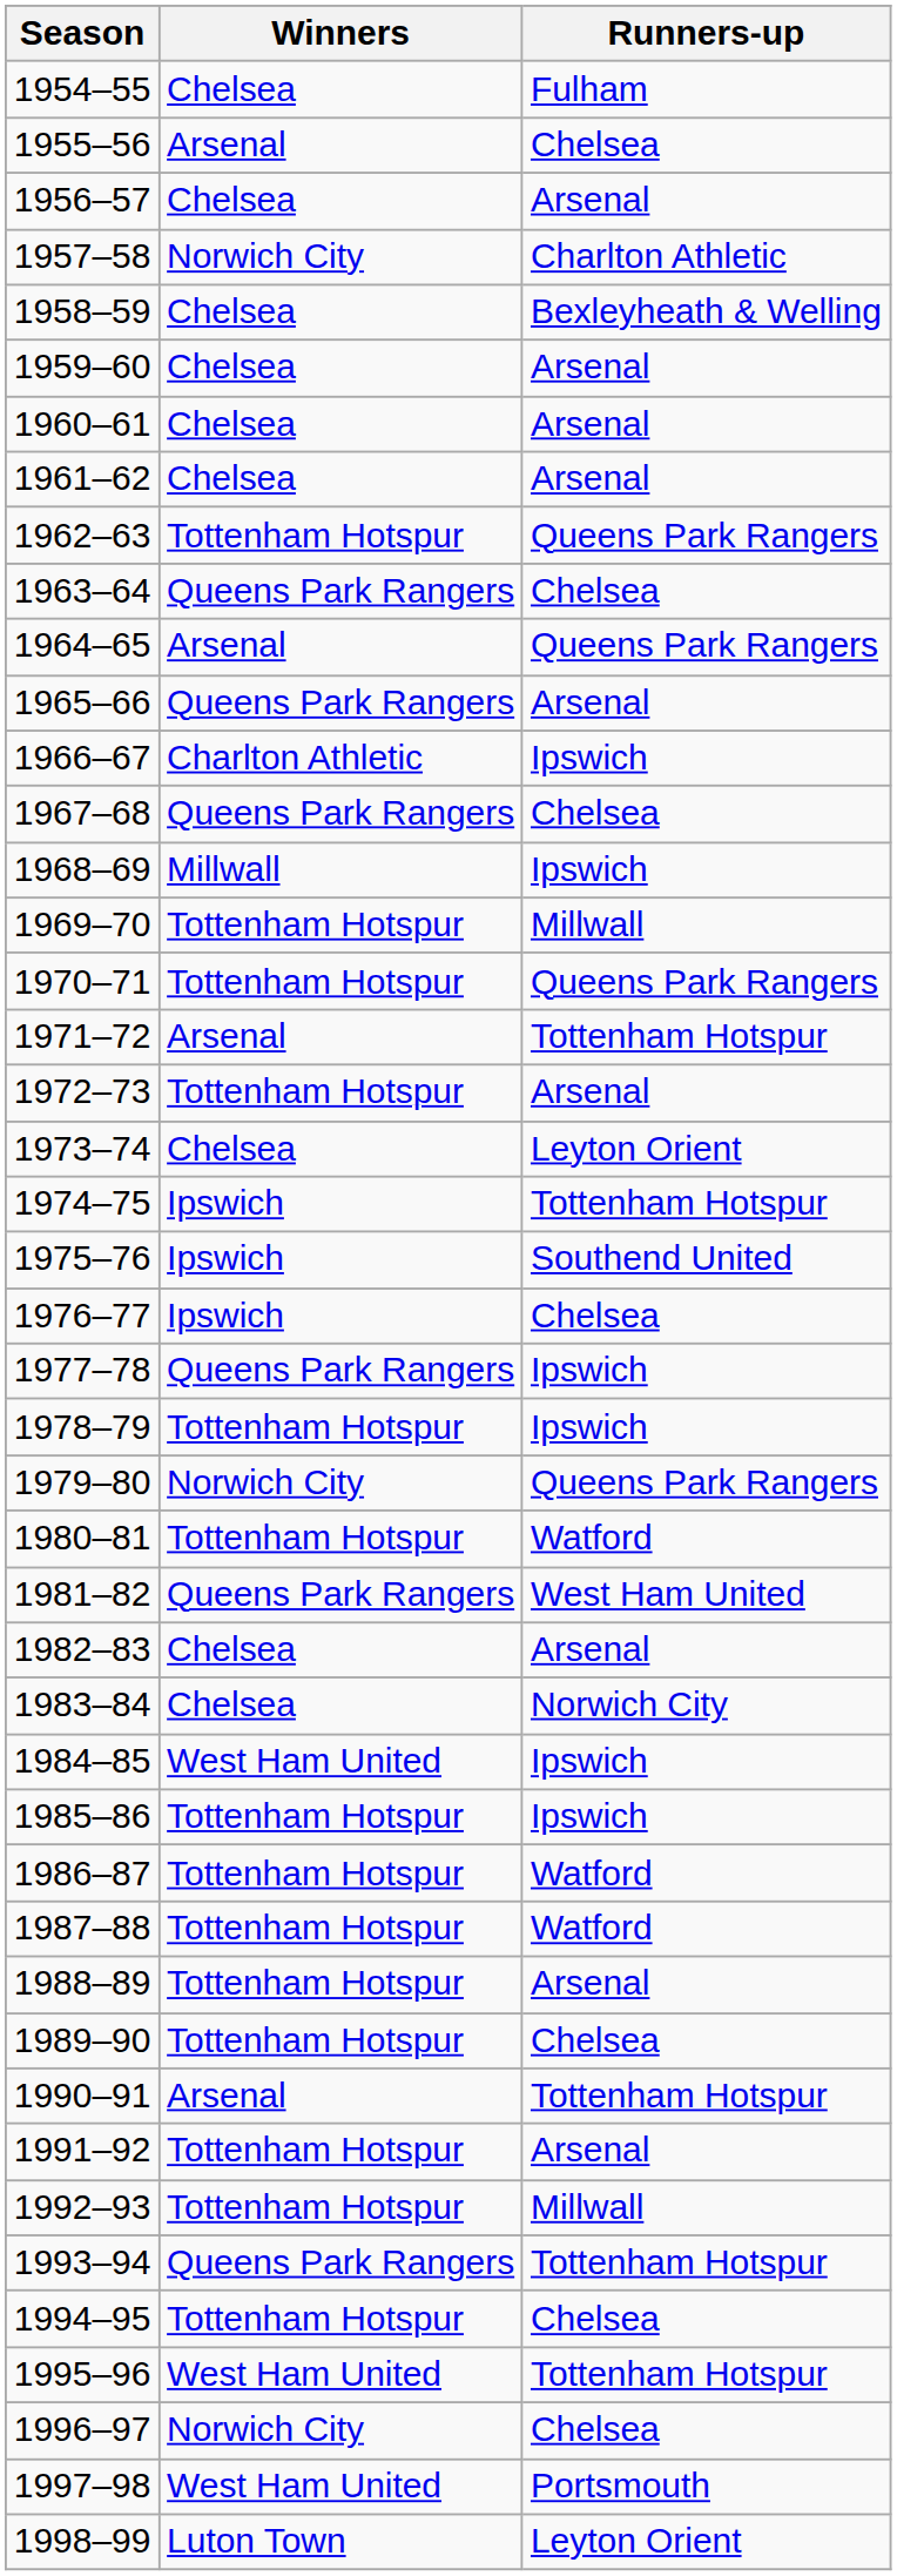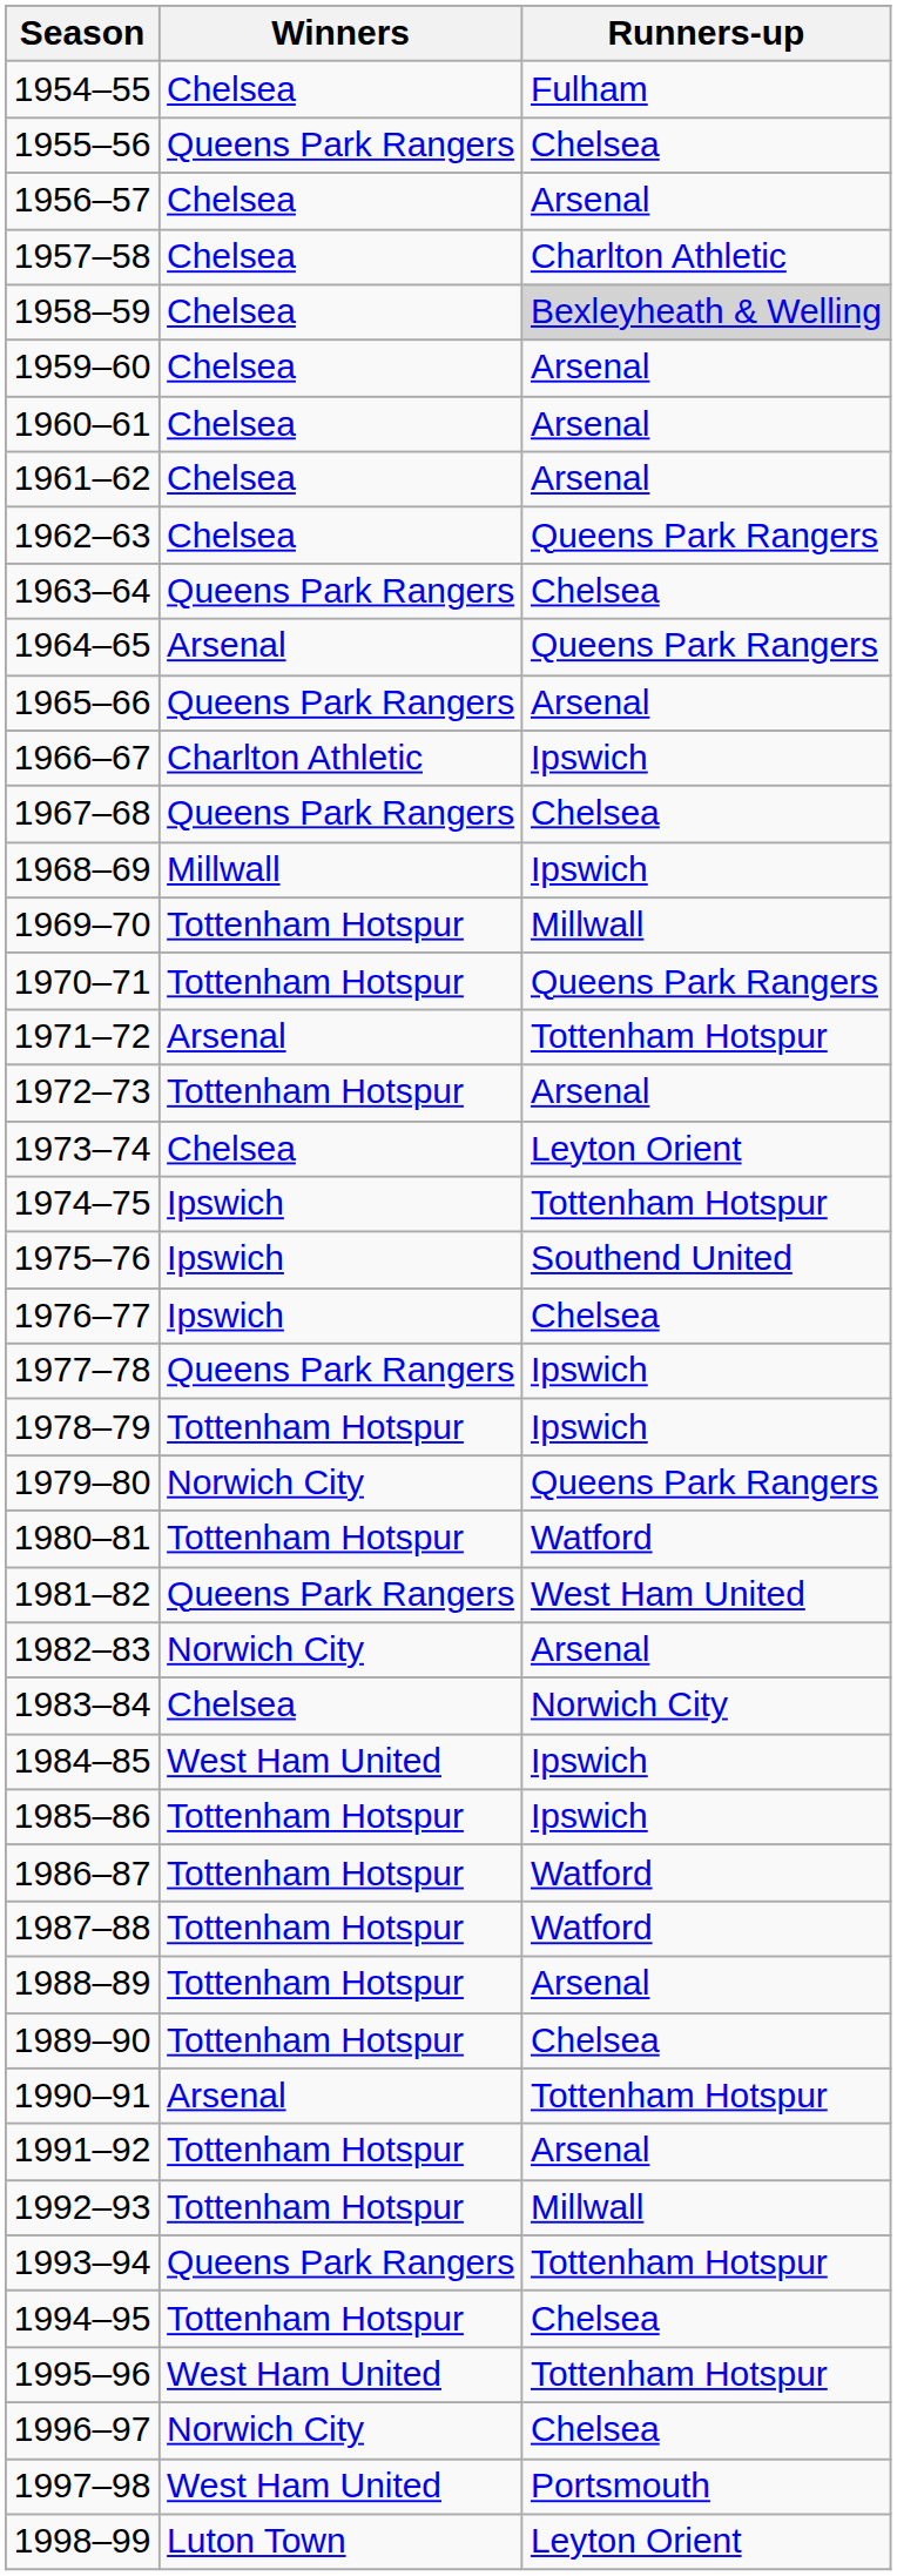1955–56 | Winners: Arsenal -> Queens Park Rangers
1957–58 | Winners: Norwich City -> Chelsea
1958–59 | Runners-up: no background -> lightgrey background
1962–63 | Winners: Tottenham Hotspur -> Chelsea
1982–83 | Winners: Chelsea -> Norwich City
